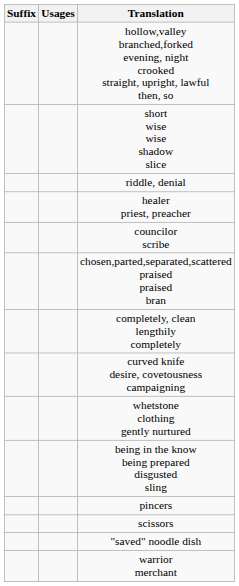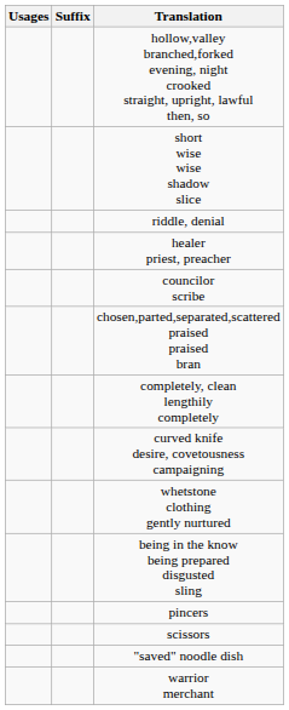columns swapped: Suffix <-> Usages
